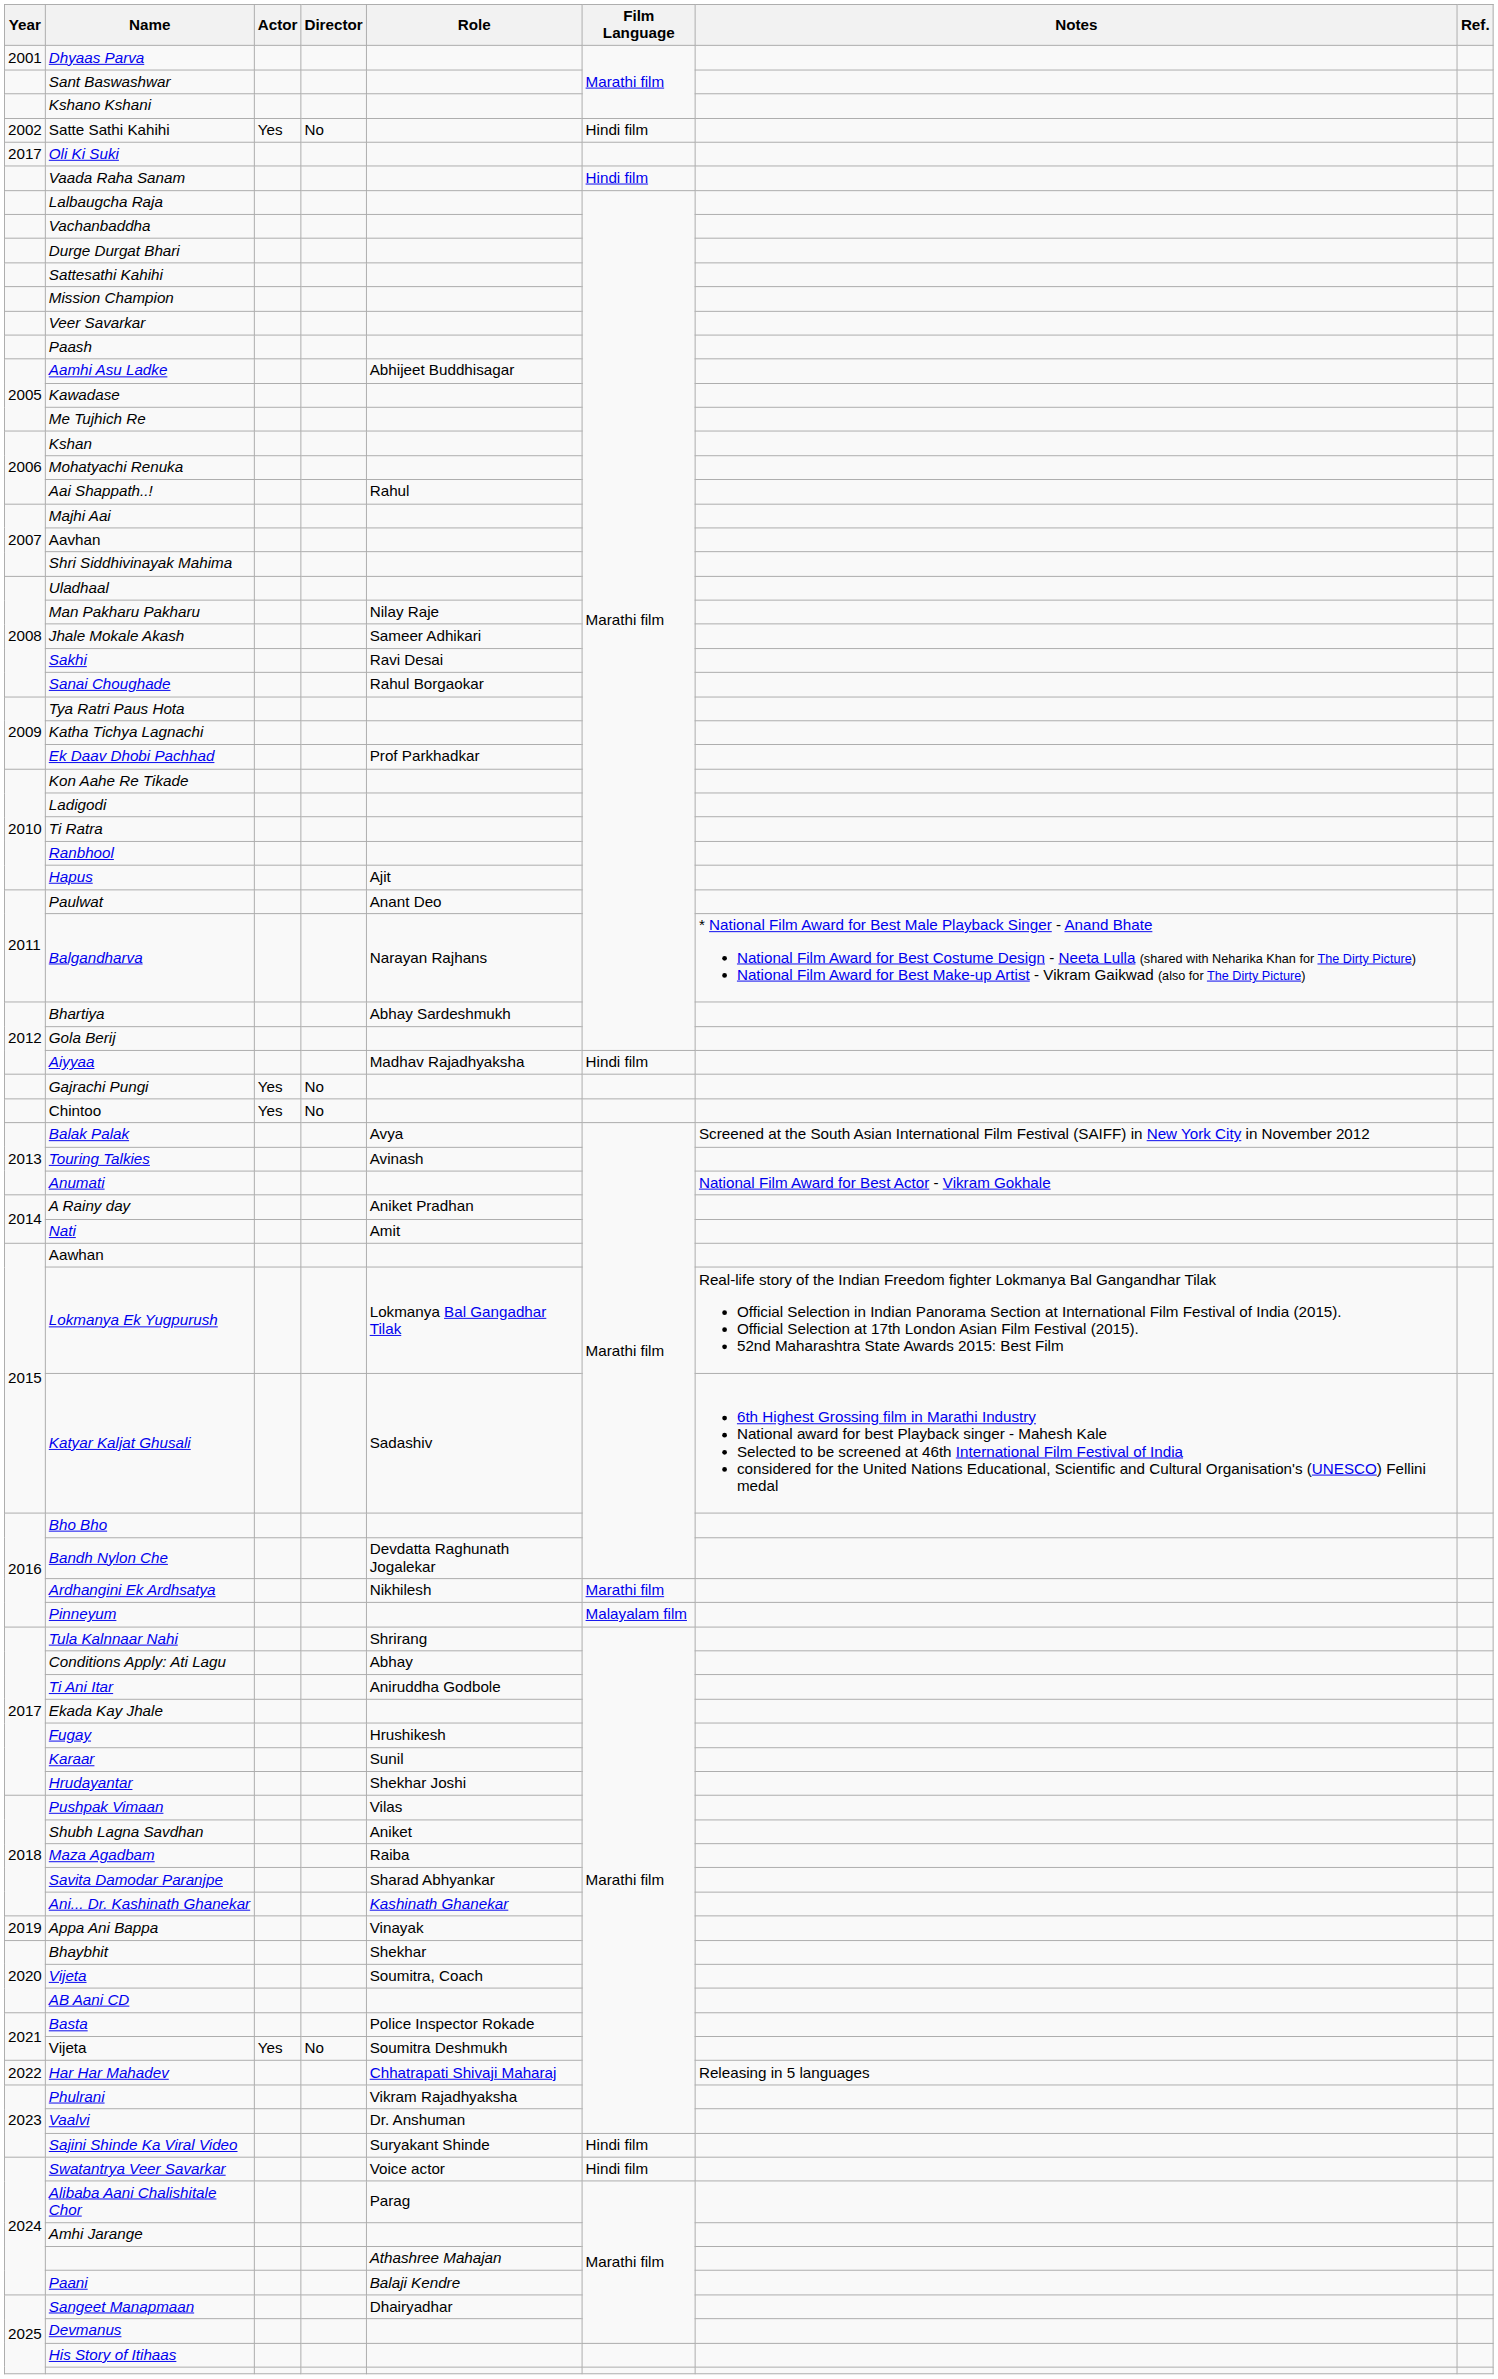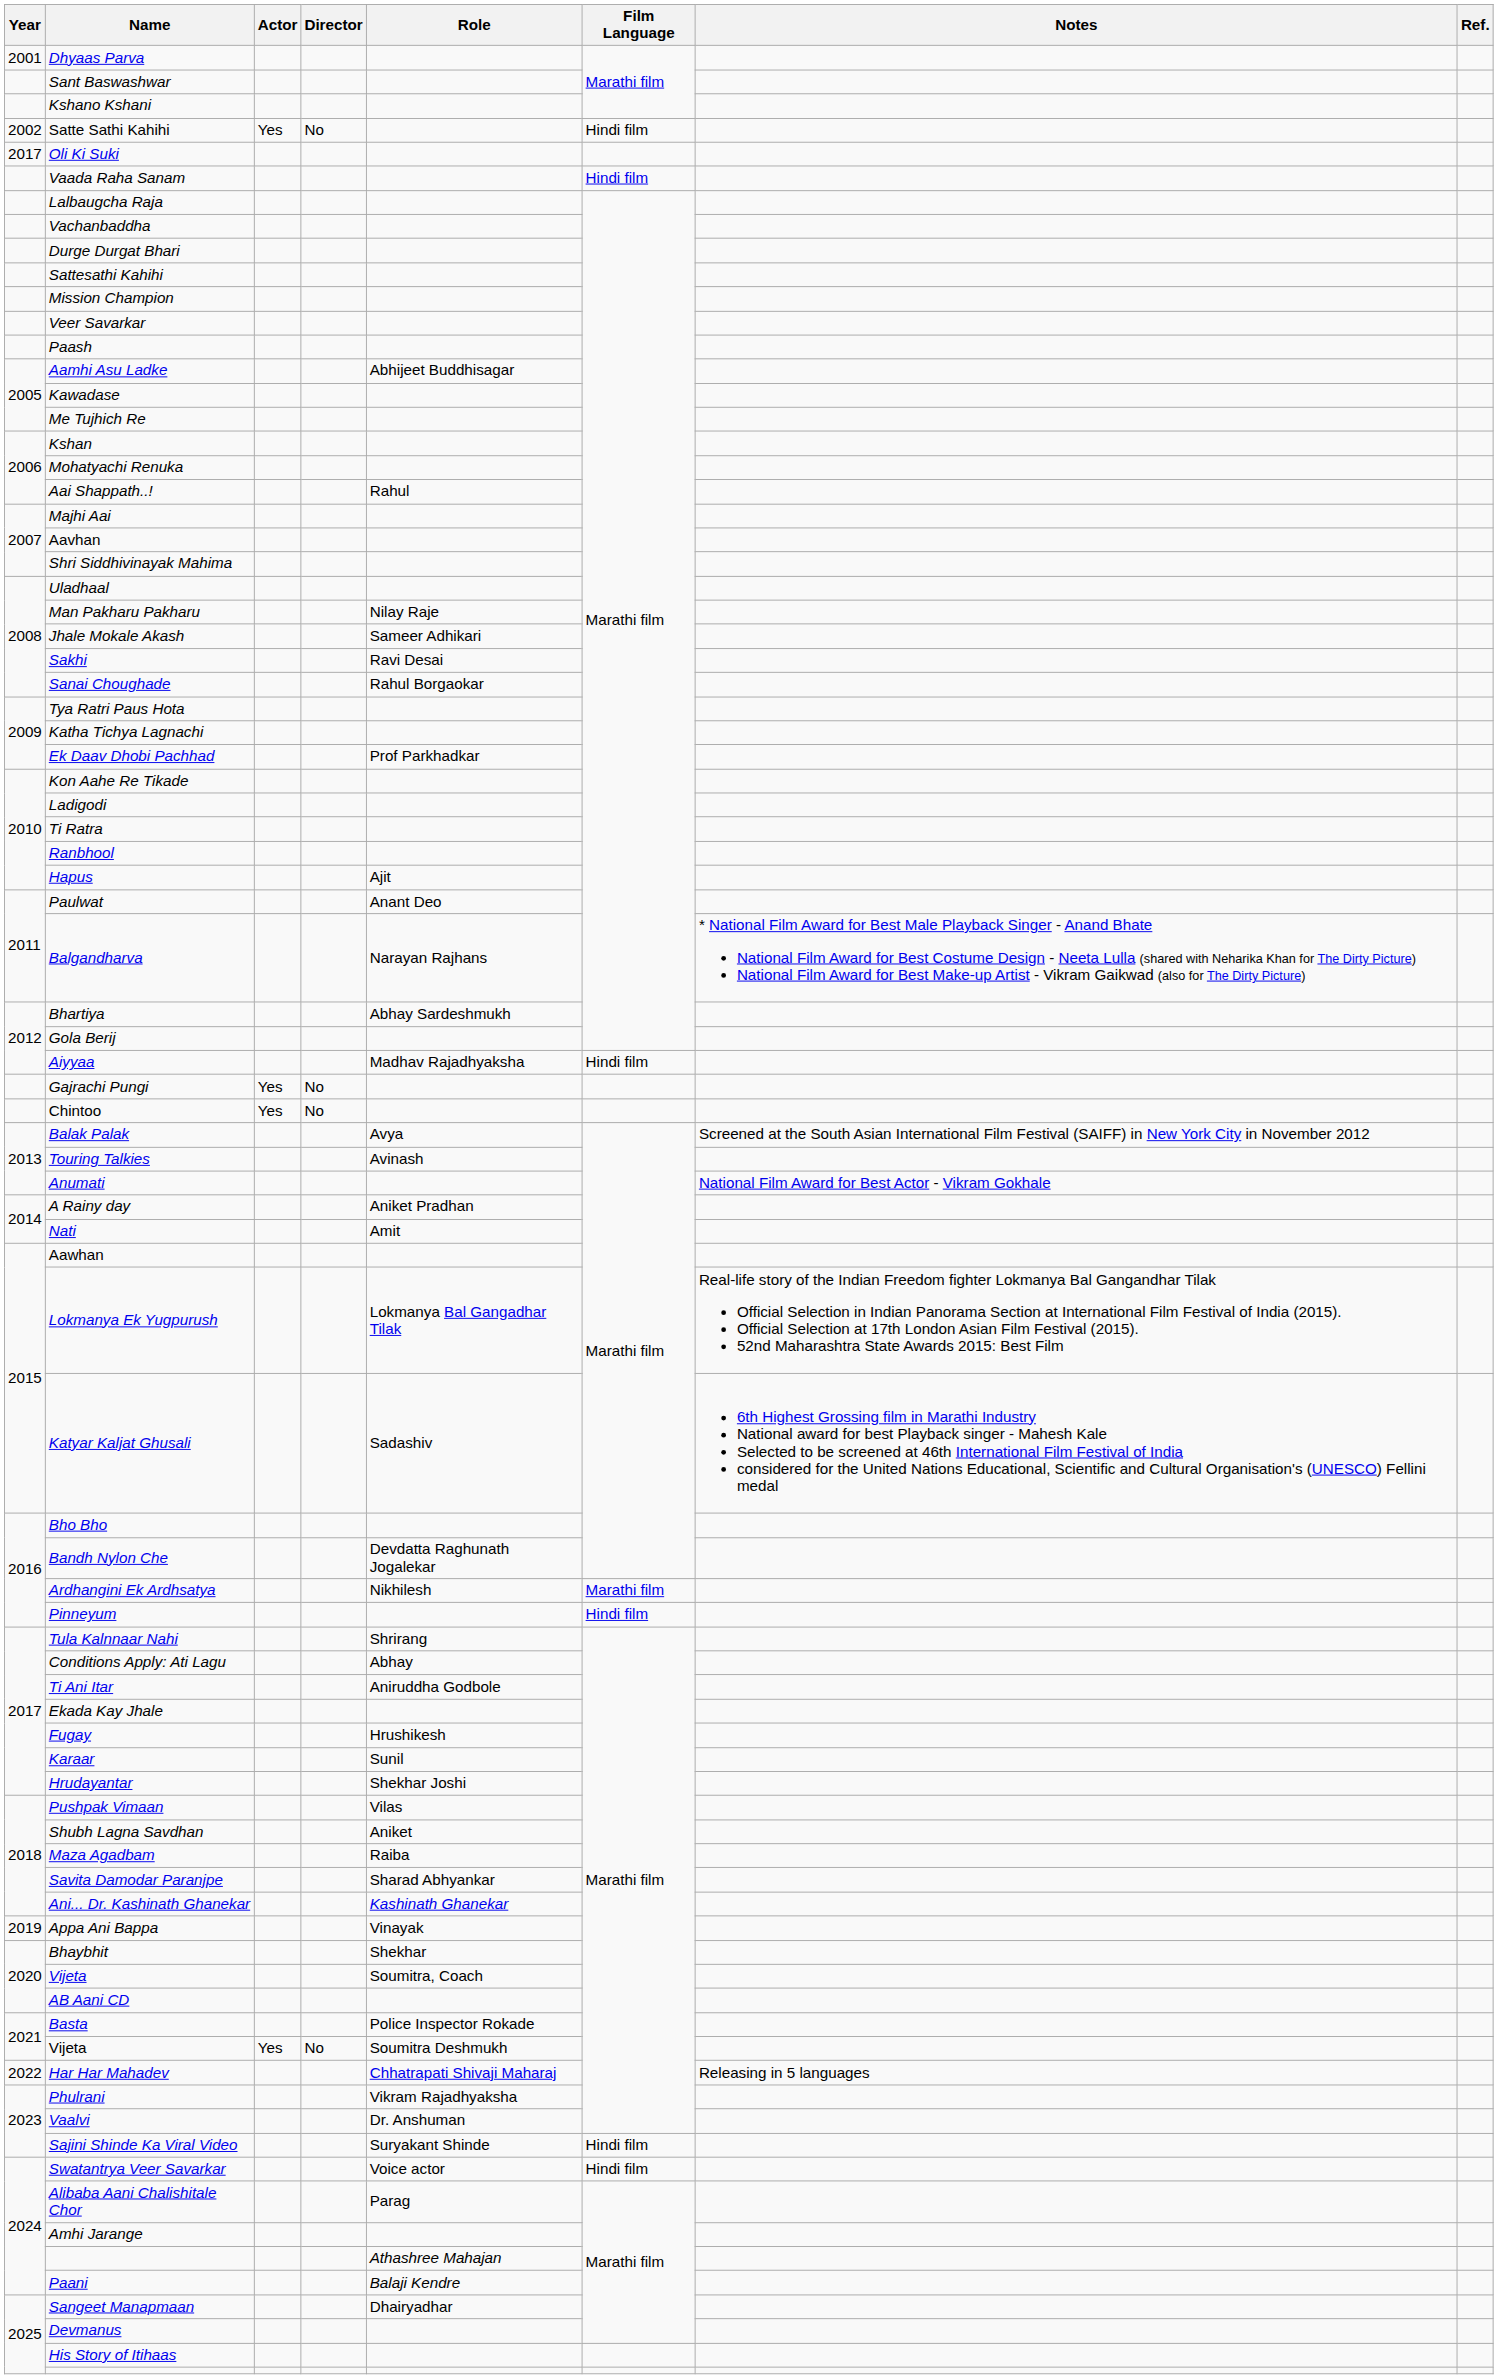Pinneyum | Film Language: Malayalam film -> Hindi film
